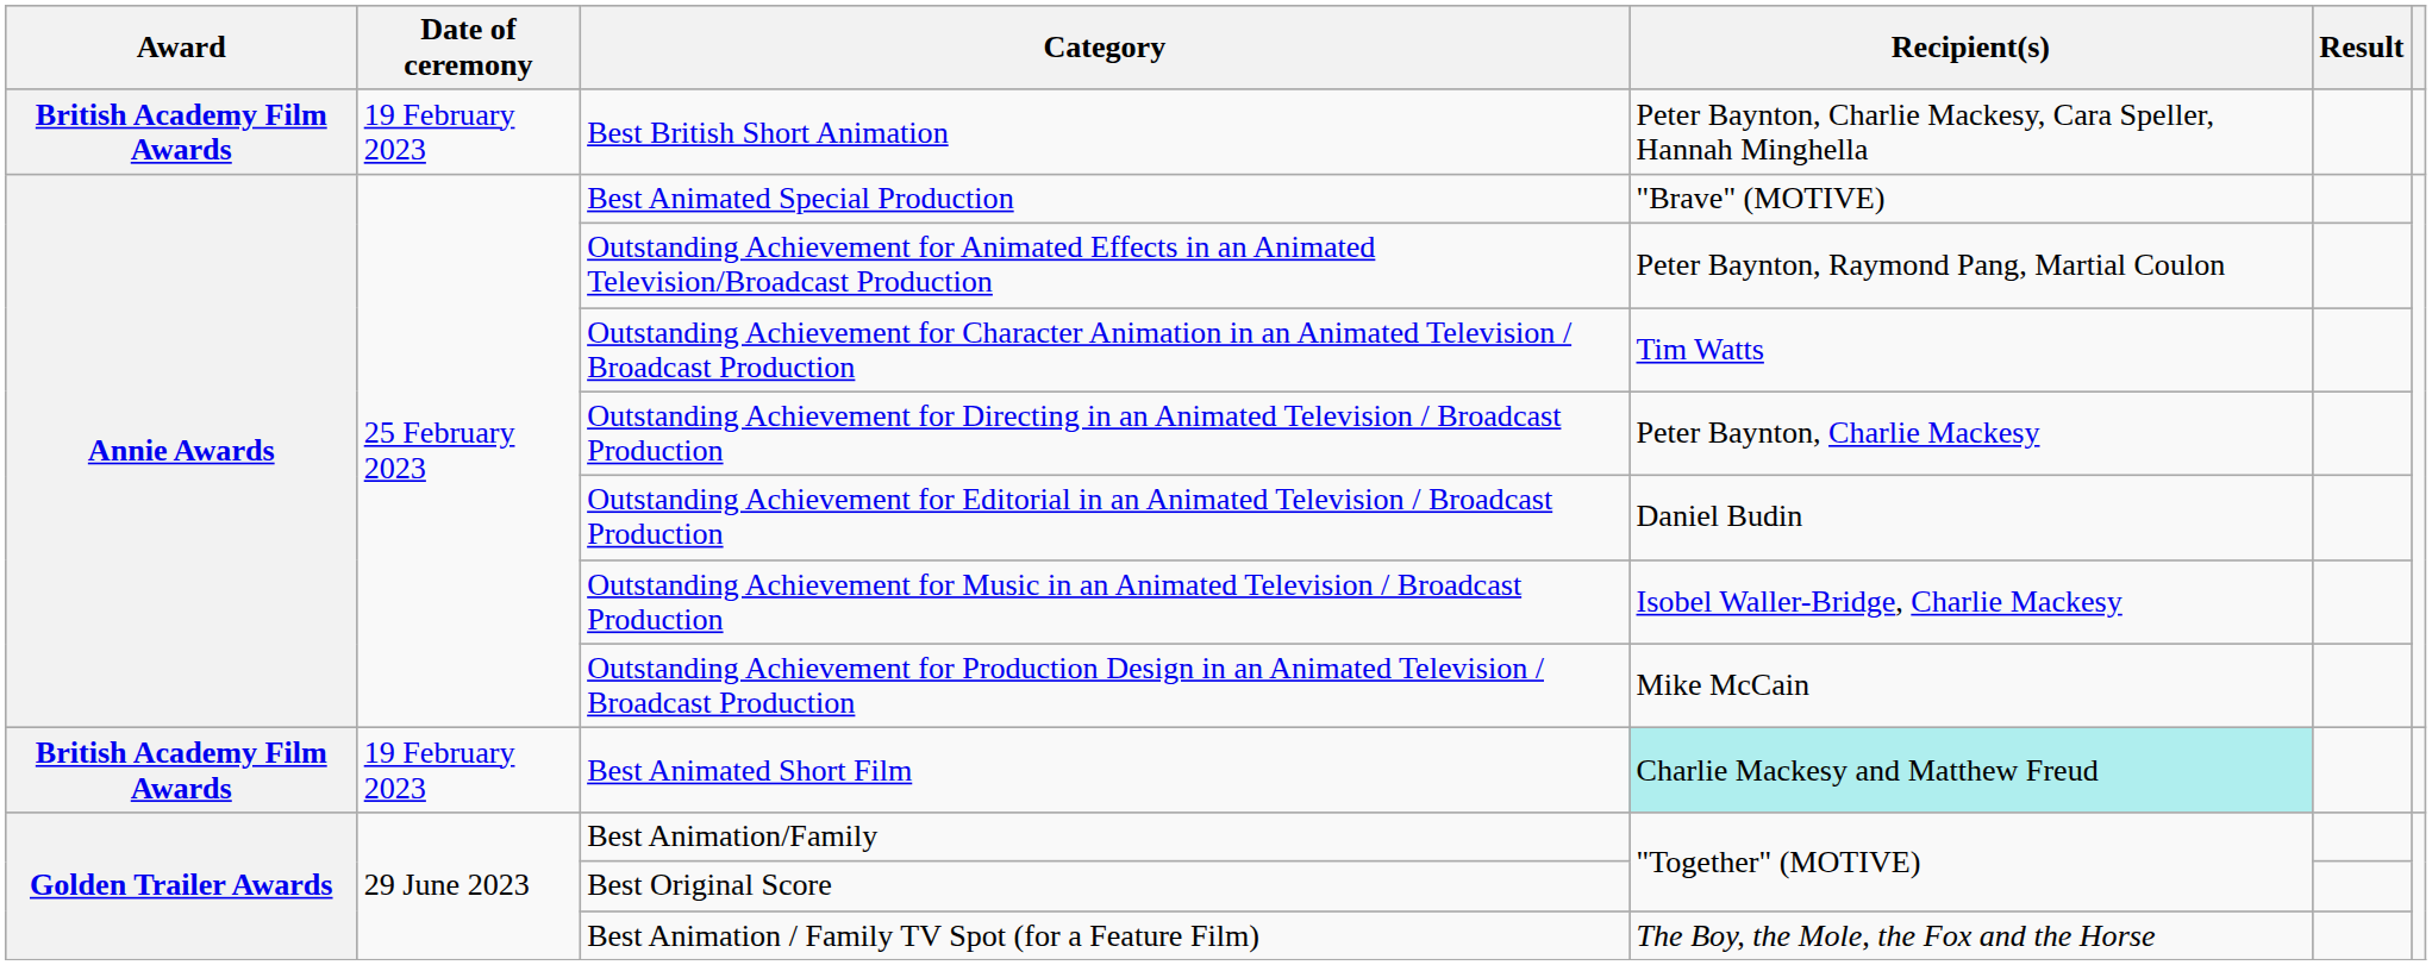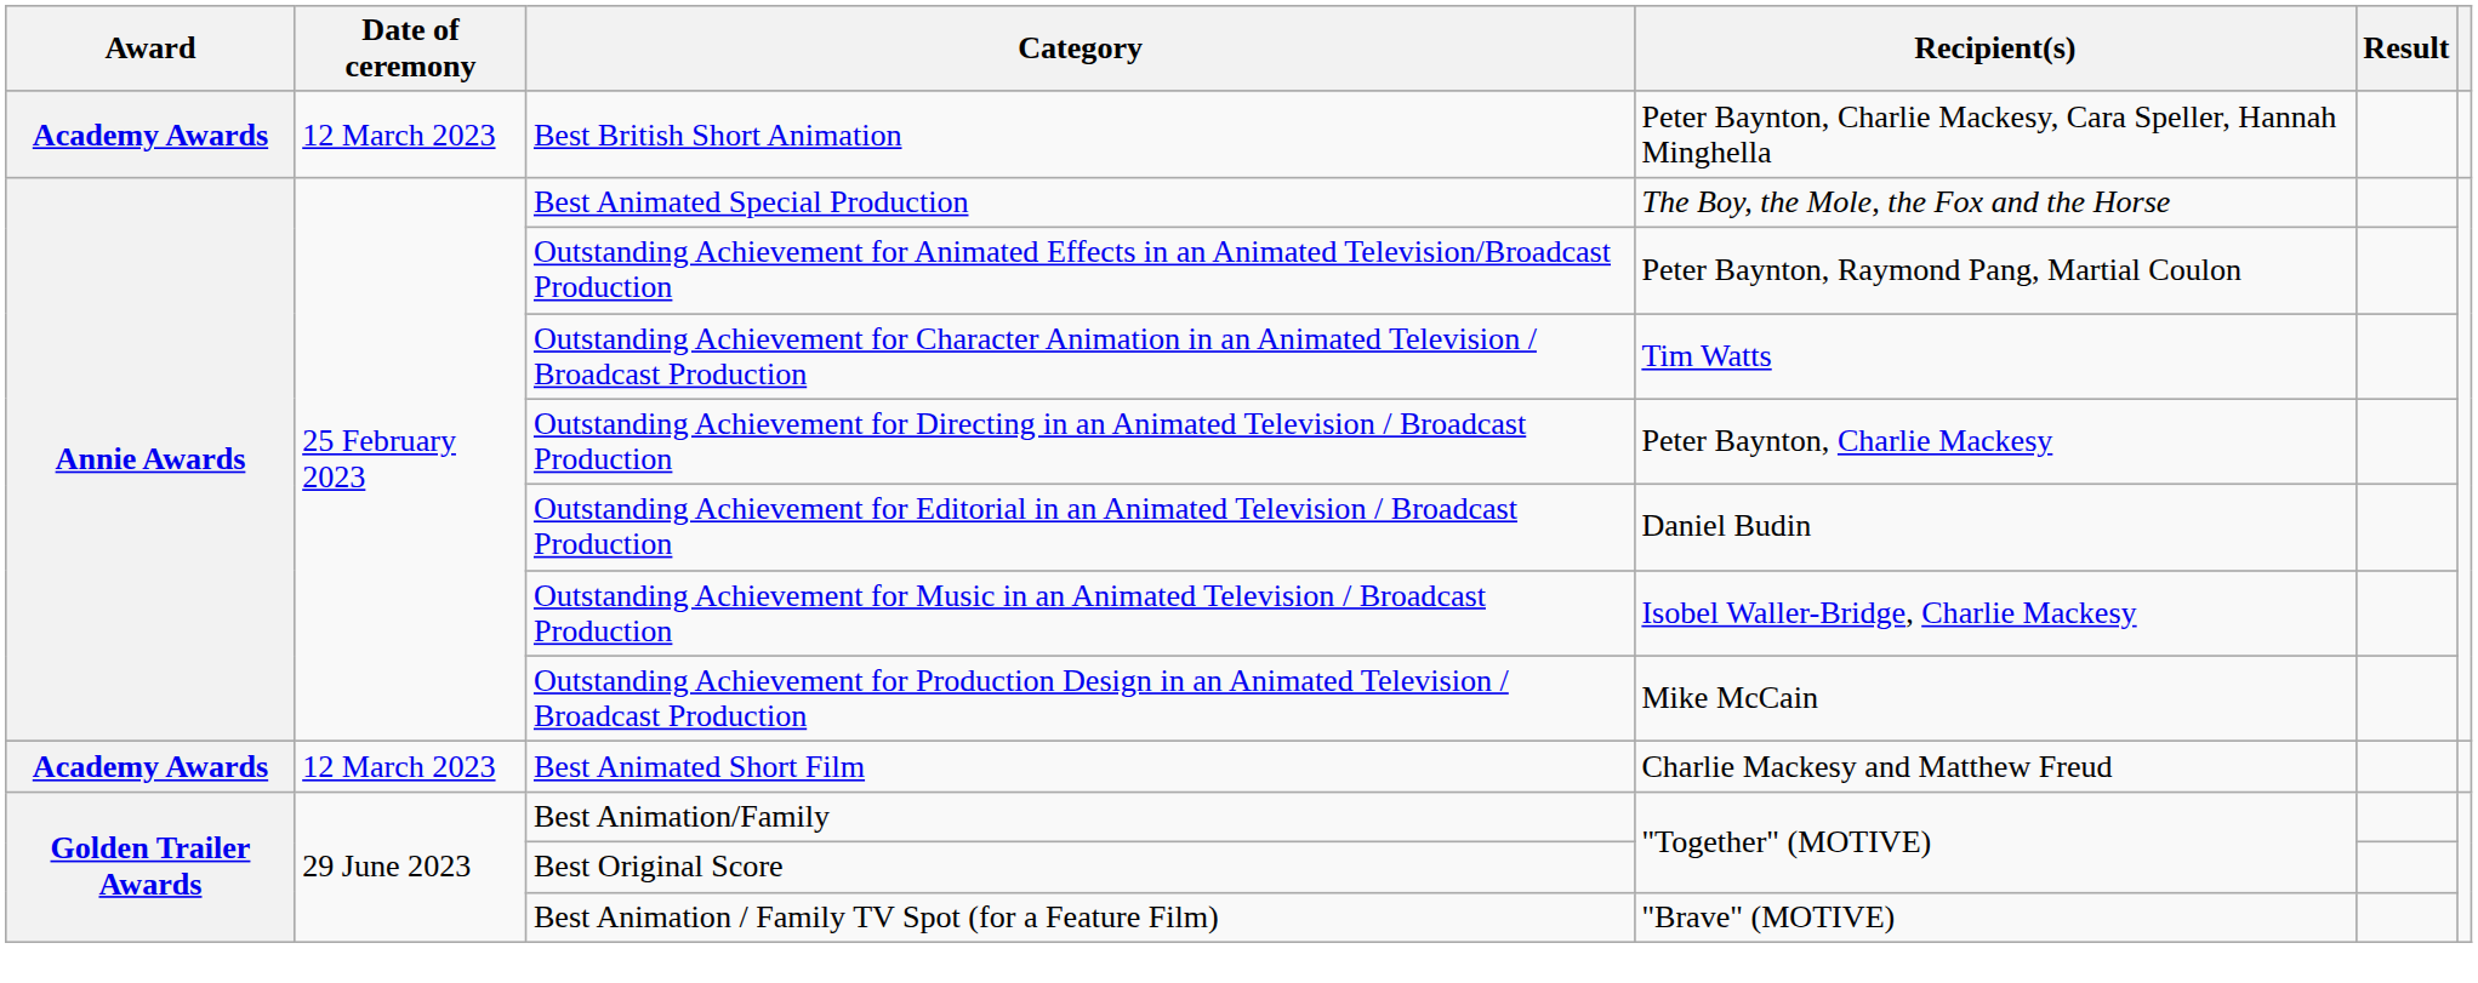Best British Short Animation | Award: British Academy Film Awards -> Academy Awards
Best British Short Animation | Date of ceremony: 19 February 2023 -> 12 March 2023
Best Animated Special Production | Recipient(s): "Brave" (MOTIVE) -> The Boy, the Mole, the Fox and the Horse
Best Animated Short Film | Award: British Academy Film Awards -> Academy Awards
Best Animated Short Film | Date of ceremony: 19 February 2023 -> 12 March 2023
Best Animated Short Film | Recipient(s): paleturquoise background -> no background
Best Animation / Family TV Spot (for a Feature Film) | Recipient(s): The Boy, the Mole, the Fox and the Horse -> "Brave" (MOTIVE)
